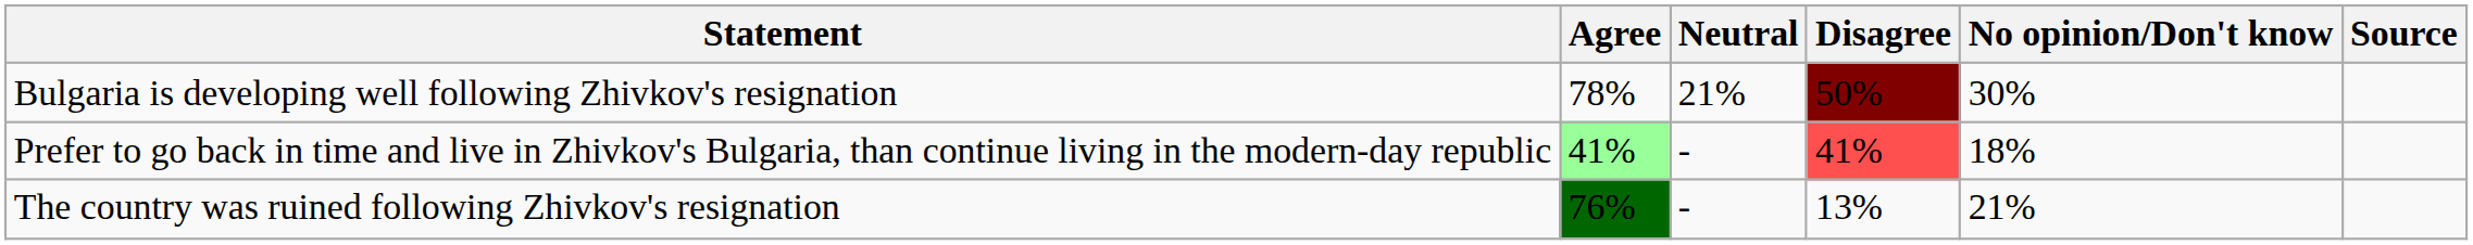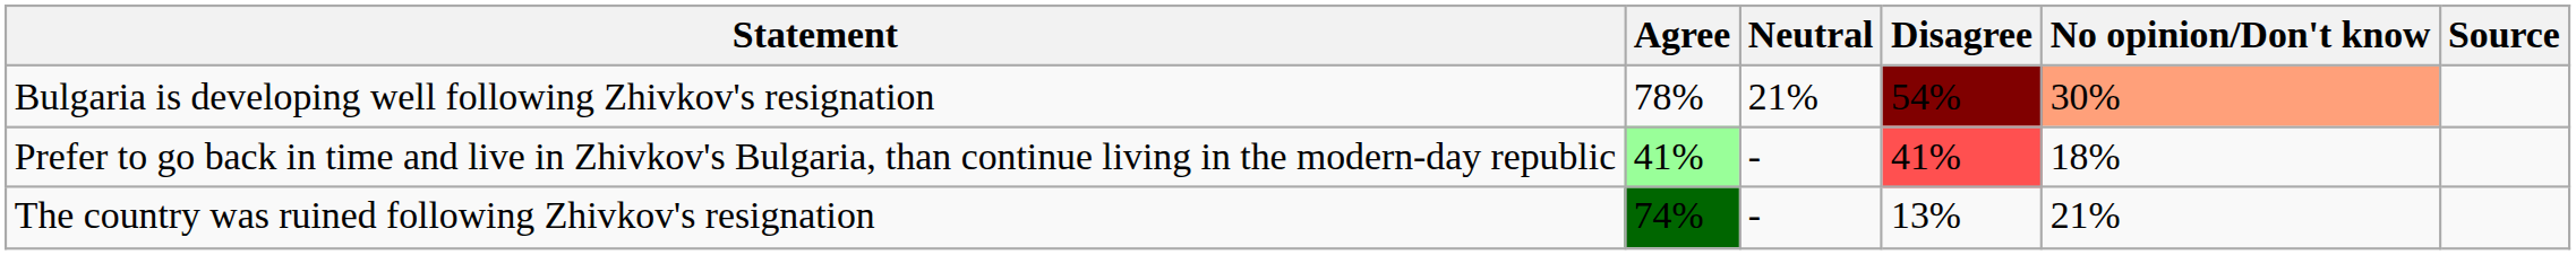Bulgaria is developing well following Zhivkov's resignation | Disagree: 50% -> 54%
Bulgaria is developing well following Zhivkov's resignation | No opinion/Don't know: no background -> lightsalmon background
The country was ruined following Zhivkov's resignation | Agree: 76% -> 74%
